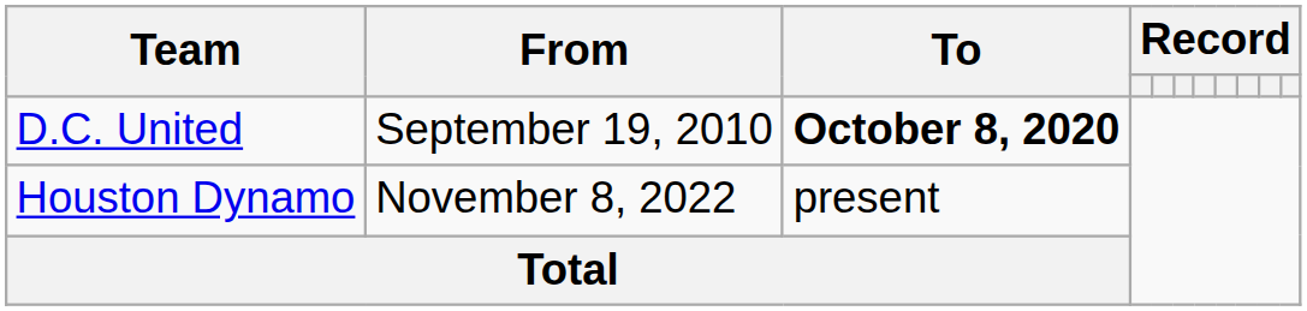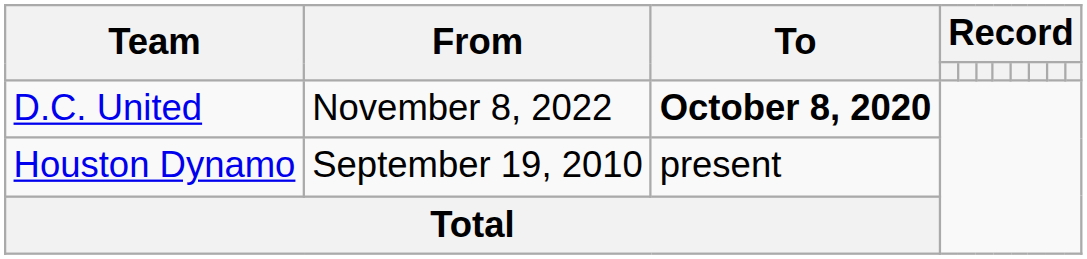D.C. United | From: September 19, 2010 -> November 8, 2022
Houston Dynamo | From: November 8, 2022 -> September 19, 2010
